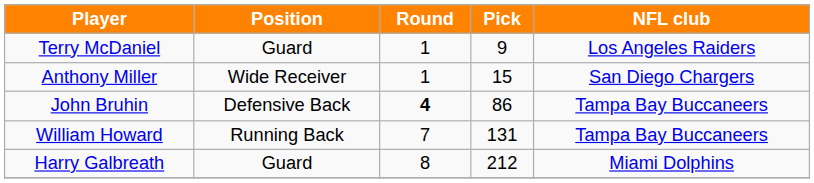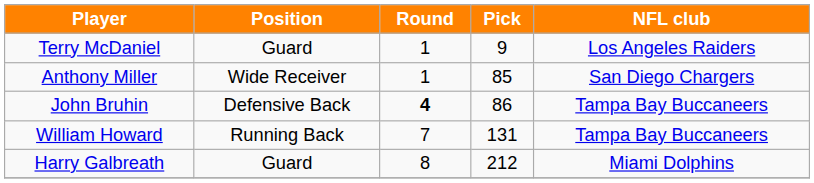Anthony Miller | Pick: 15 -> 85
